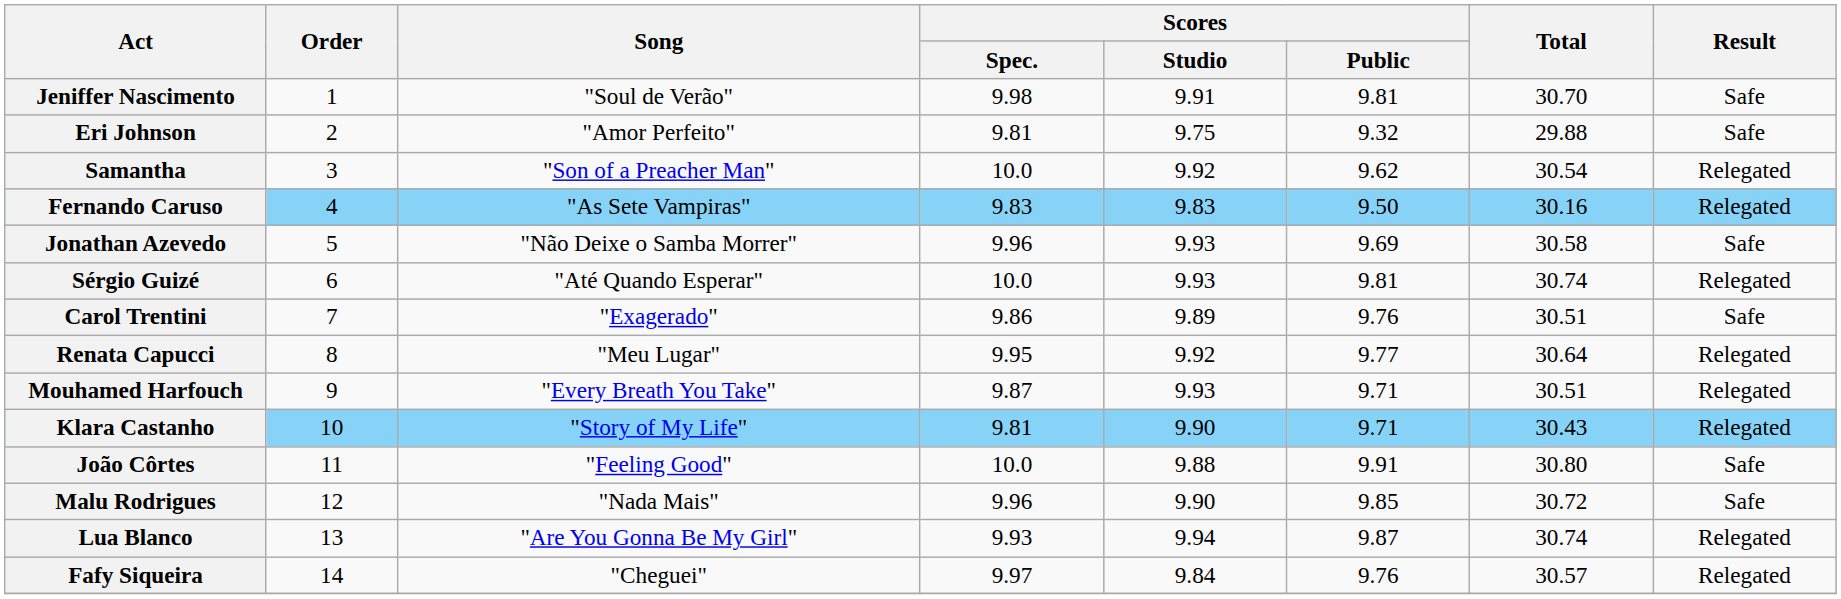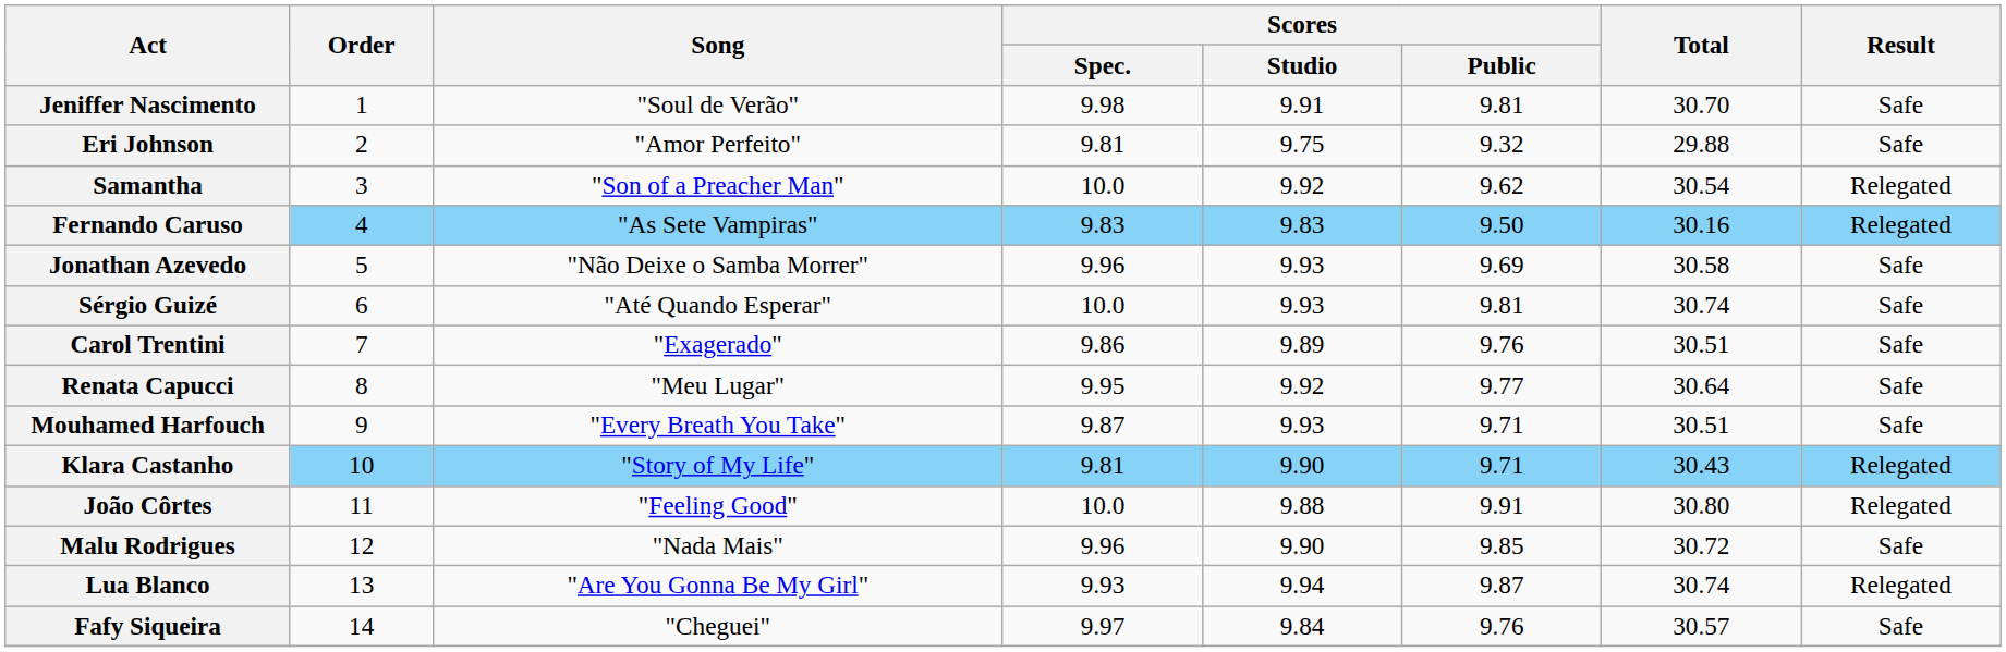Sérgio Guizé | Result: Relegated -> Safe
Renata Capucci | Result: Relegated -> Safe
Mouhamed Harfouch | Result: Relegated -> Safe
João Côrtes | Result: Safe -> Relegated
Fafy Siqueira | Result: Relegated -> Safe
